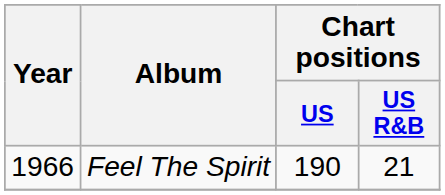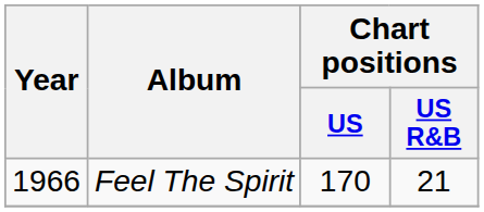Feel The Spirit | Chart positions / US: 190 -> 170
